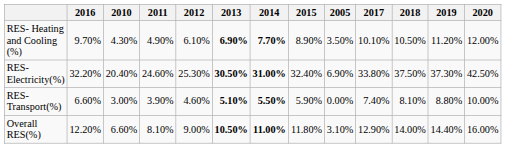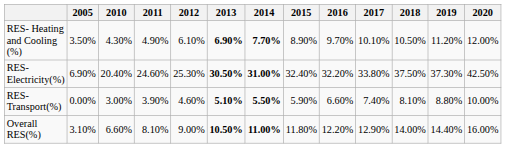columns swapped: 2005 <-> 2016
